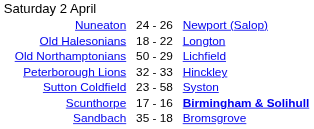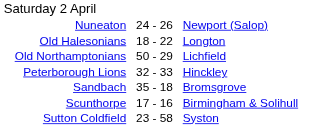rows swapped: Sandbach <-> Sutton Coldfield
Scunthorpe | column 3: bold -> normal
